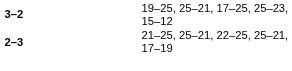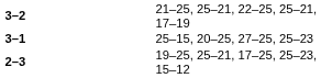3–2 | column 4: 19–25, 25–21, 17–25, 25–23, 15–12 -> 21–25, 25–21, 22–25, 25–21, 17–19
+ row: 3–1 | 25–15, 20–25, 27–25, 25–23
2–3 | column 4: 21–25, 25–21, 22–25, 25–21, 17–19 -> 19–25, 25–21, 17–25, 25–23, 15–12
